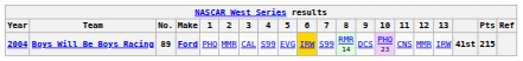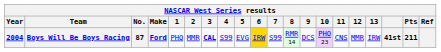Boys Will Be Boys Racing | No.: 89 -> 87
Boys Will Be Boys Racing | 3: normal -> bold
Boys Will Be Boys Racing | Pts: 215 -> 211
